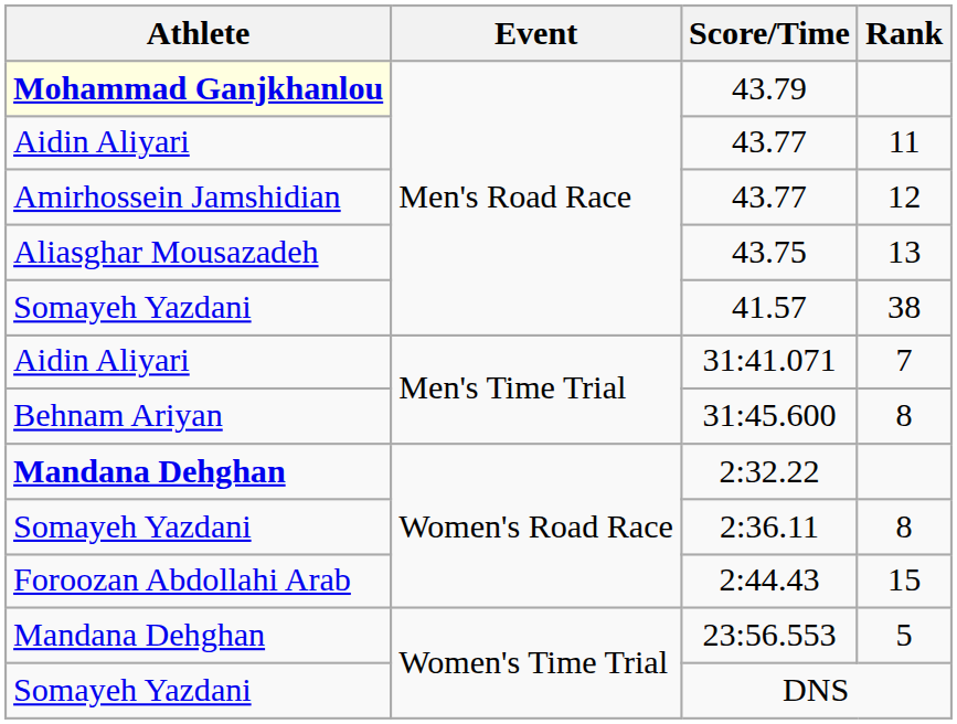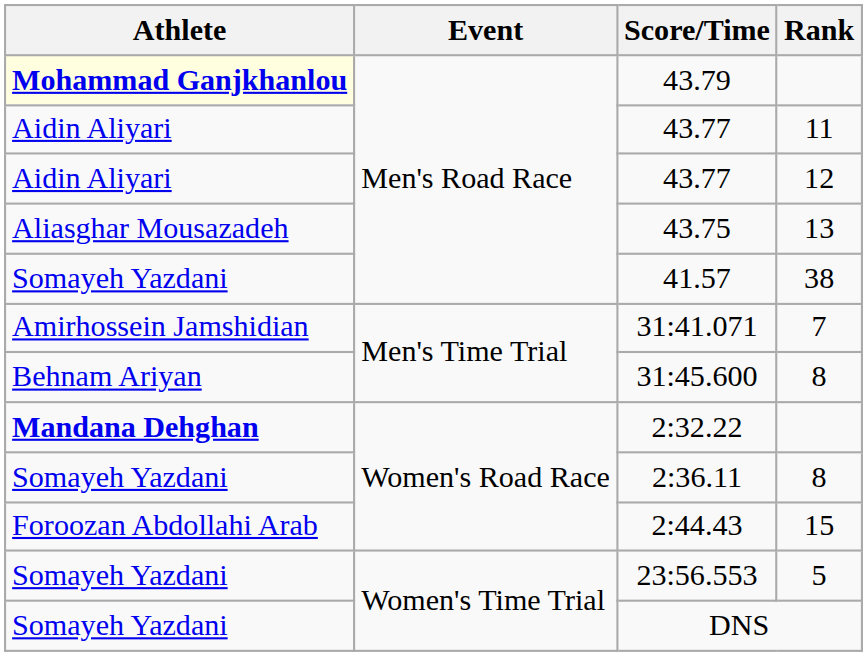43.77 / 12 | Athlete: Amirhossein Jamshidian -> Aidin Aliyari
31:41.071 | Athlete: Aidin Aliyari -> Amirhossein Jamshidian
23:56.553 | Athlete: Mandana Dehghan -> Somayeh Yazdani
